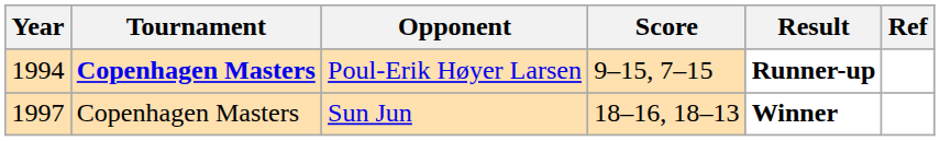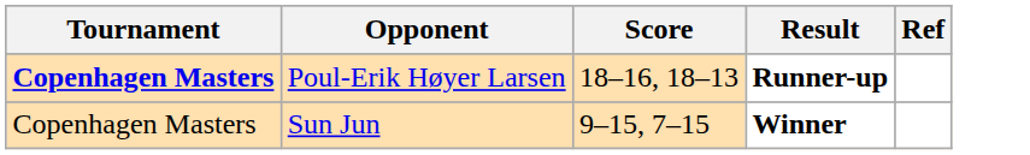- column: Year | 1994 | 1997
Poul-Erik Høyer Larsen | Score: 9–15, 7–15 -> 18–16, 18–13
Sun Jun | Score: 18–16, 18–13 -> 9–15, 7–15
